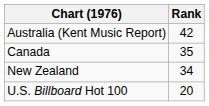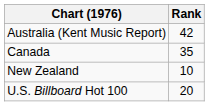New Zealand | Rank: 34 -> 10
